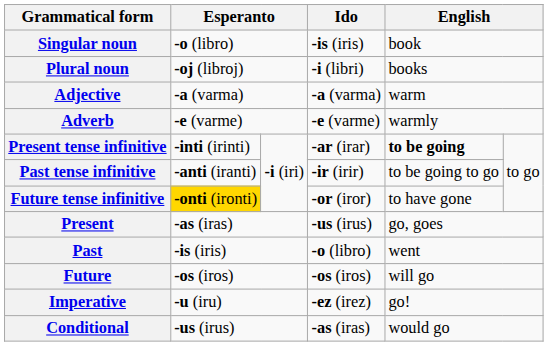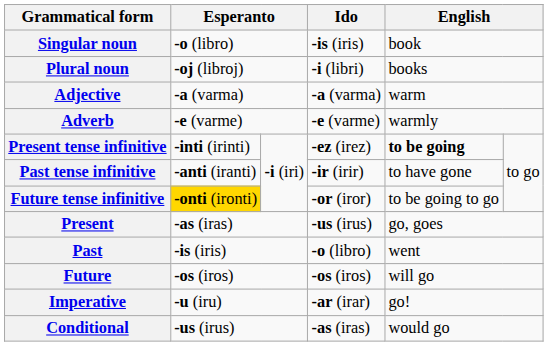Present tense infinitive | Ido: -ar (irar) -> -ez (irez)
Past tense infinitive | column 5: to be going to go -> to have gone
Future tense infinitive | column 5: to have gone -> to be going to go
Imperative | Ido: -ez (irez) -> -ar (irar)
